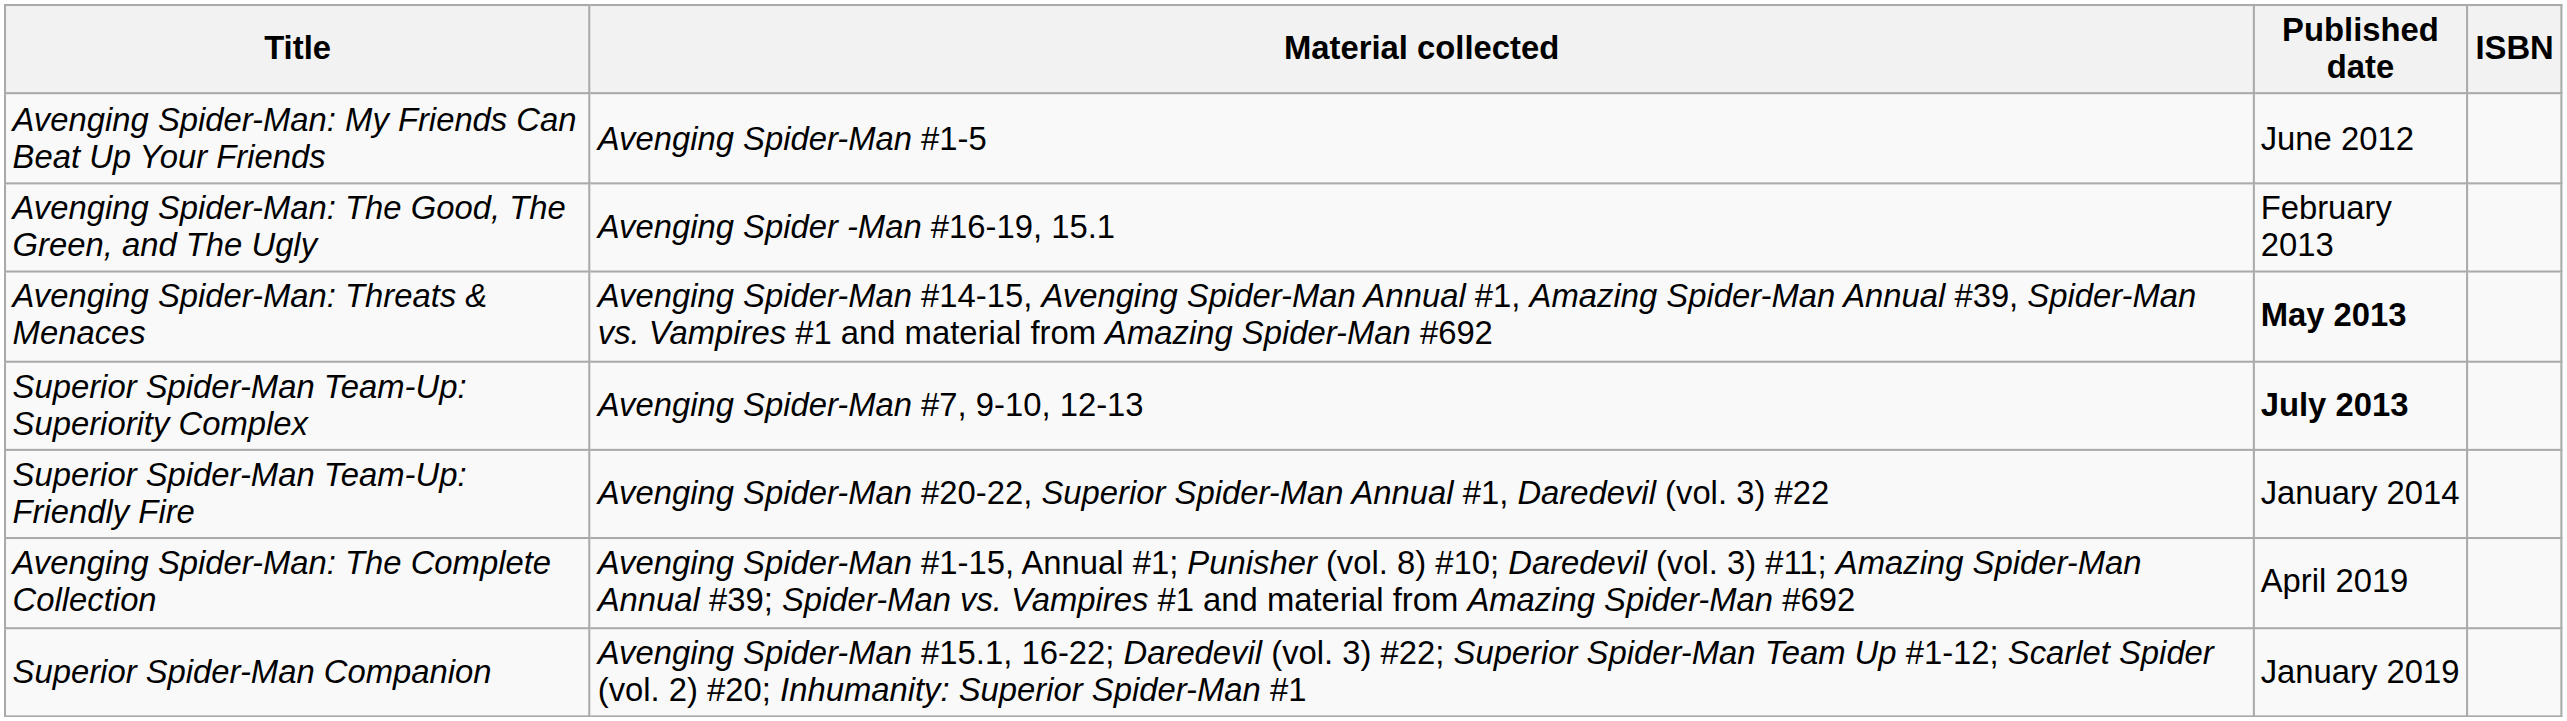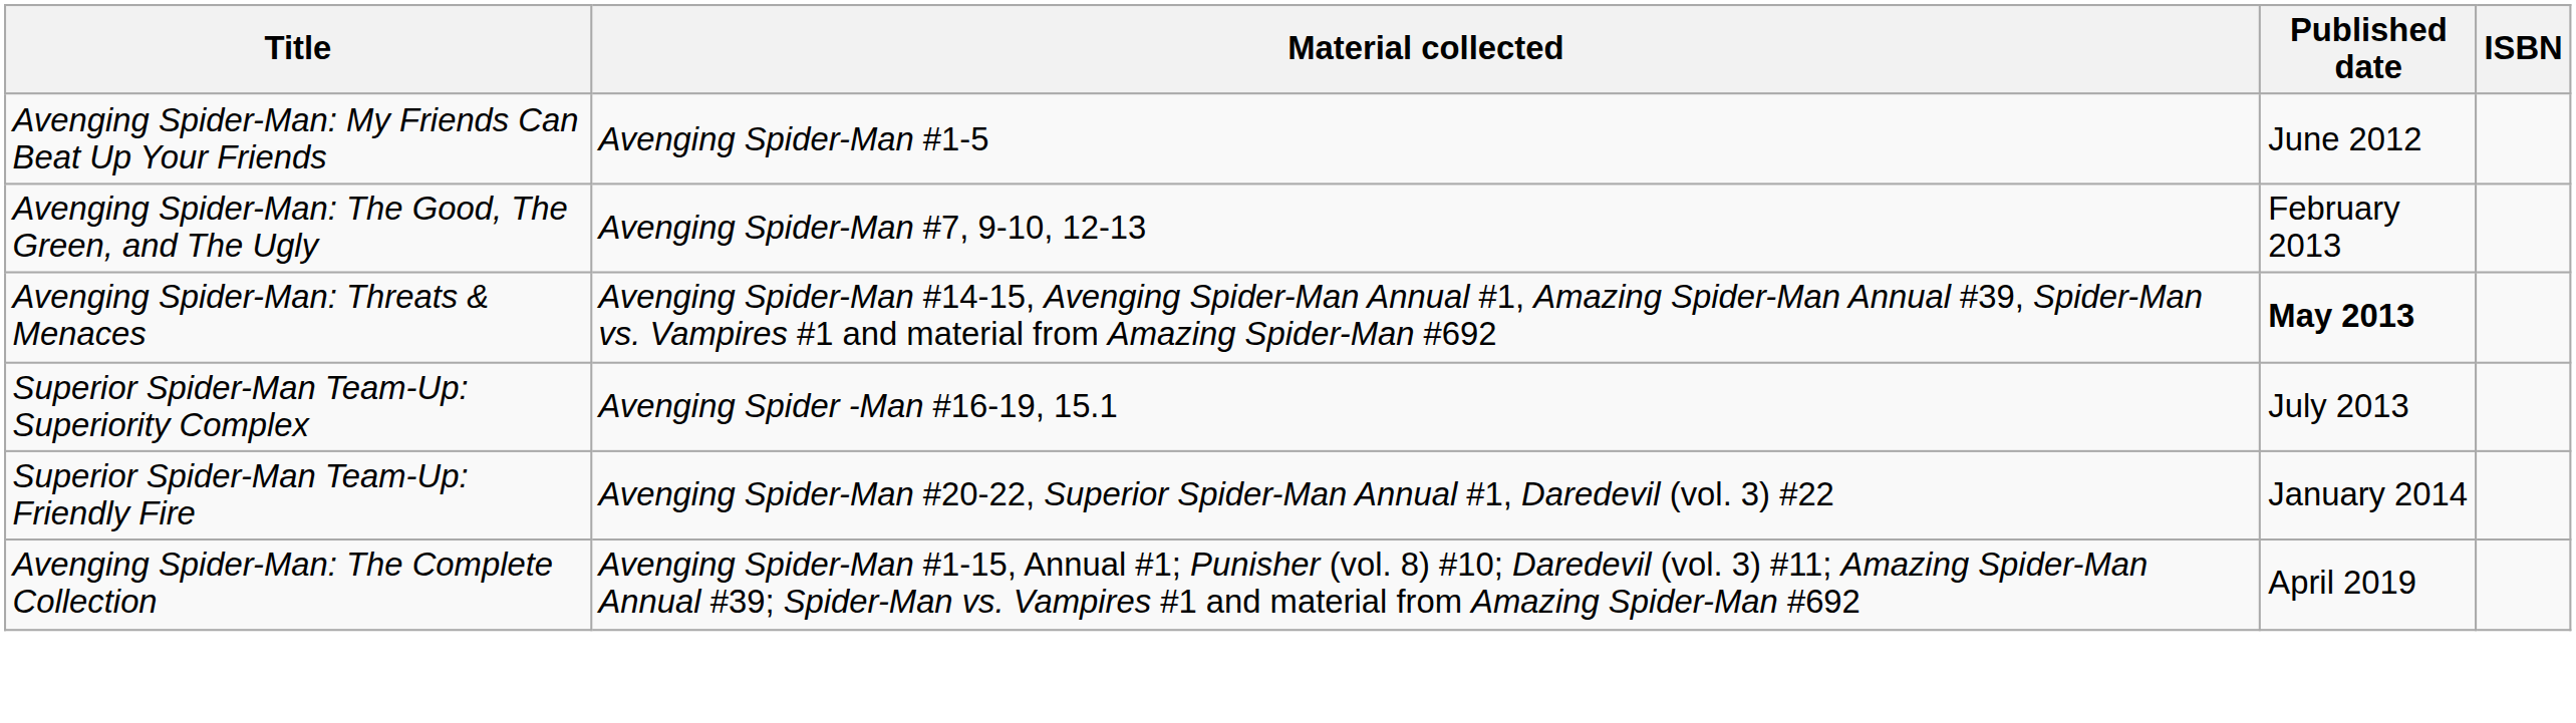Avenging Spider-Man: The Good, The Green, and The Ugly | Material collected: Avenging Spider -Man #16-19, 15.1 -> Avenging Spider-Man #7, 9-10, 12-13
Superior Spider-Man Team-Up: Superiority Complex | Material collected: Avenging Spider-Man #7, 9-10, 12-13 -> Avenging Spider -Man #16-19, 15.1
Superior Spider-Man Team-Up: Superiority Complex | Published date: bold -> normal
- row: Superior Spider-Man Companion | Avenging Spider-Man #15.1, 16-22; Daredevil (vol. 3) #22; Superior Spider-Man Team Up #1-12; Scarlet Spider (vol. 2) #20; Inhumanity: Superior Spider-Man #1 | January 2019
